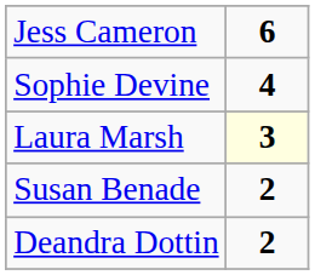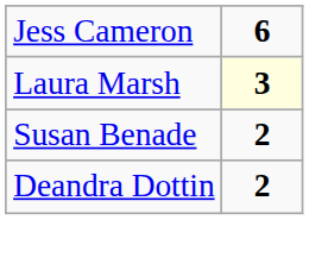- row: Sophie Devine | 4
